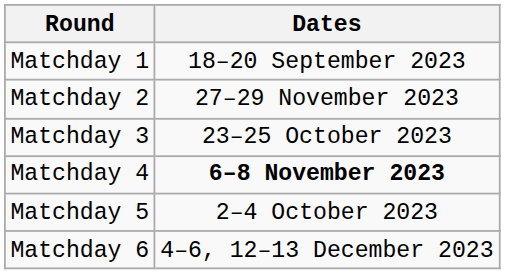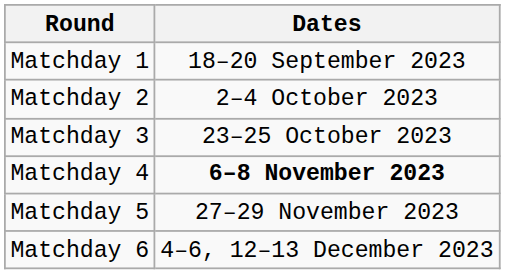Matchday 2 | Dates: 27–29 November 2023 -> 2–4 October 2023
Matchday 5 | Dates: 2–4 October 2023 -> 27–29 November 2023
